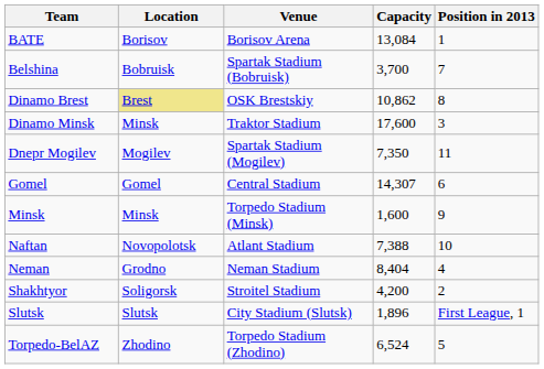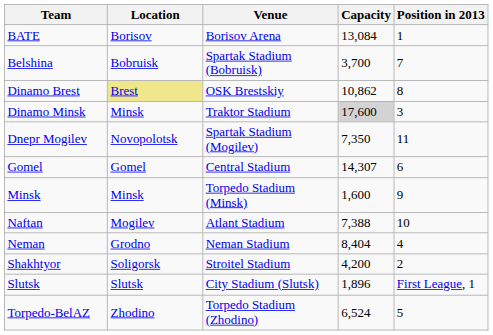Dinamo Minsk | Capacity: no background -> lightgrey background
Dnepr Mogilev | Location: Mogilev -> Novopolotsk
Naftan | Location: Novopolotsk -> Mogilev
